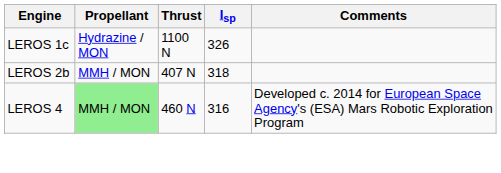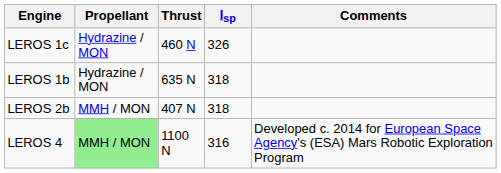LEROS 1c | Thrust: 1100 N -> 460 N
+ row: LEROS 1b | Hydrazine / MON | 635 N | 318
LEROS 4 | Thrust: 460 N -> 1100 N
